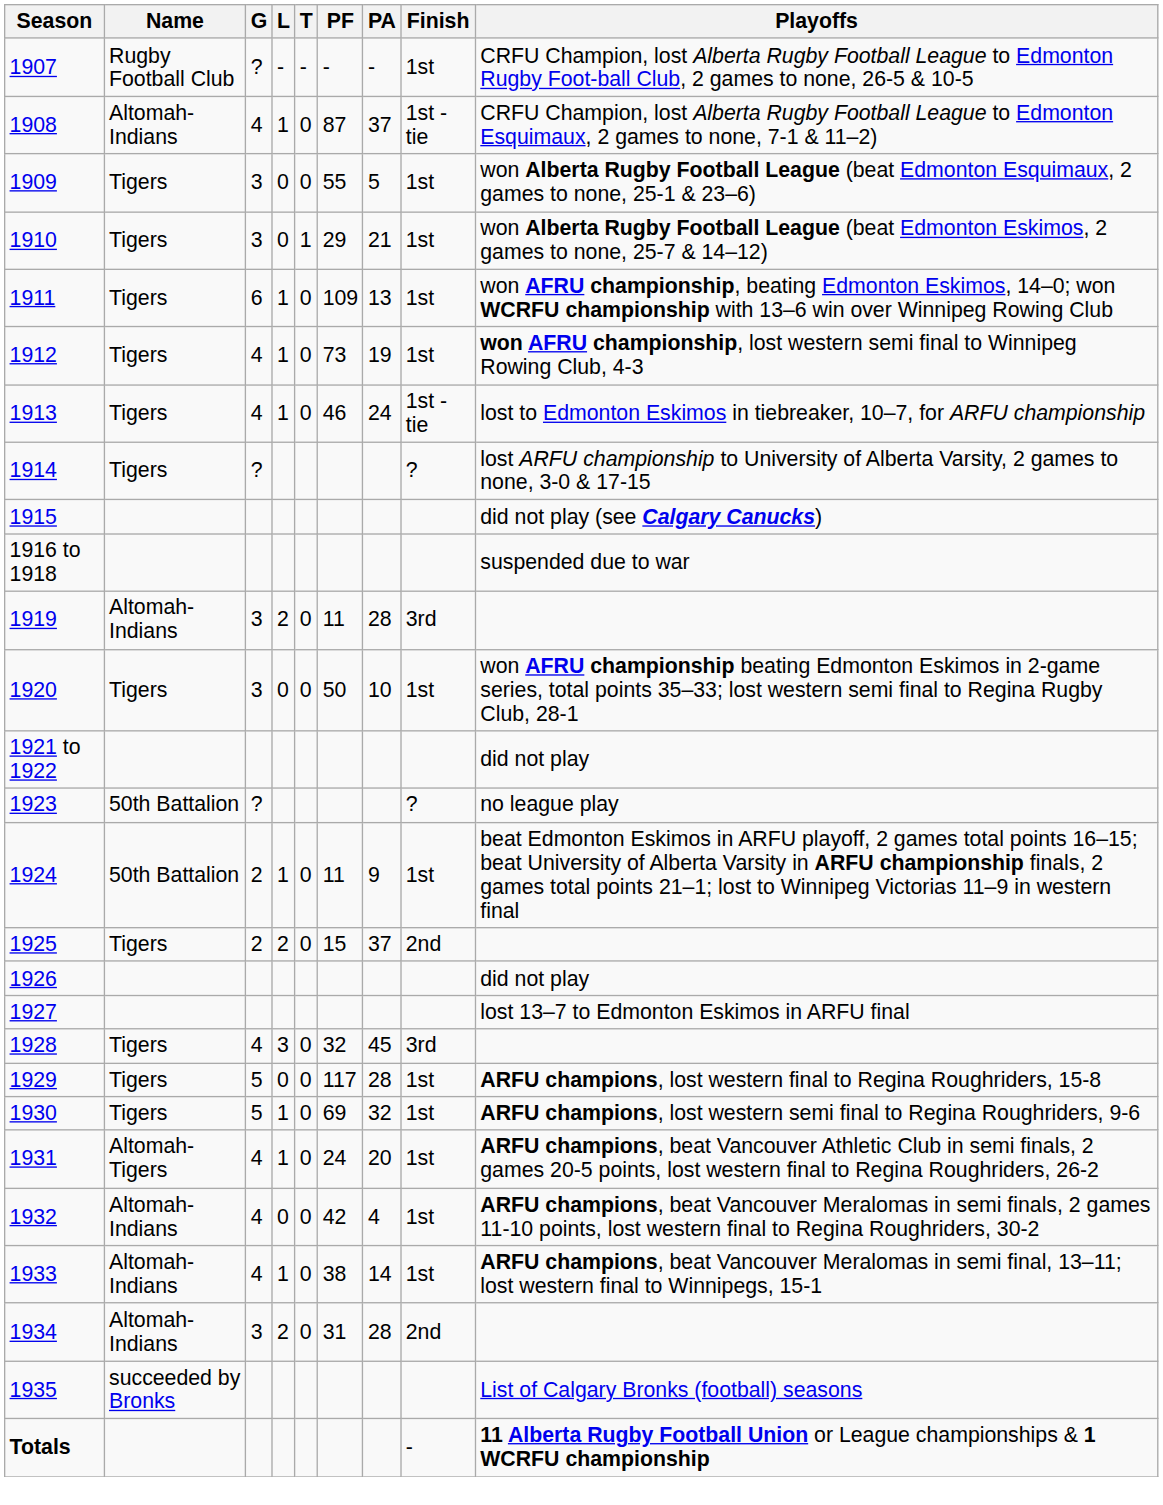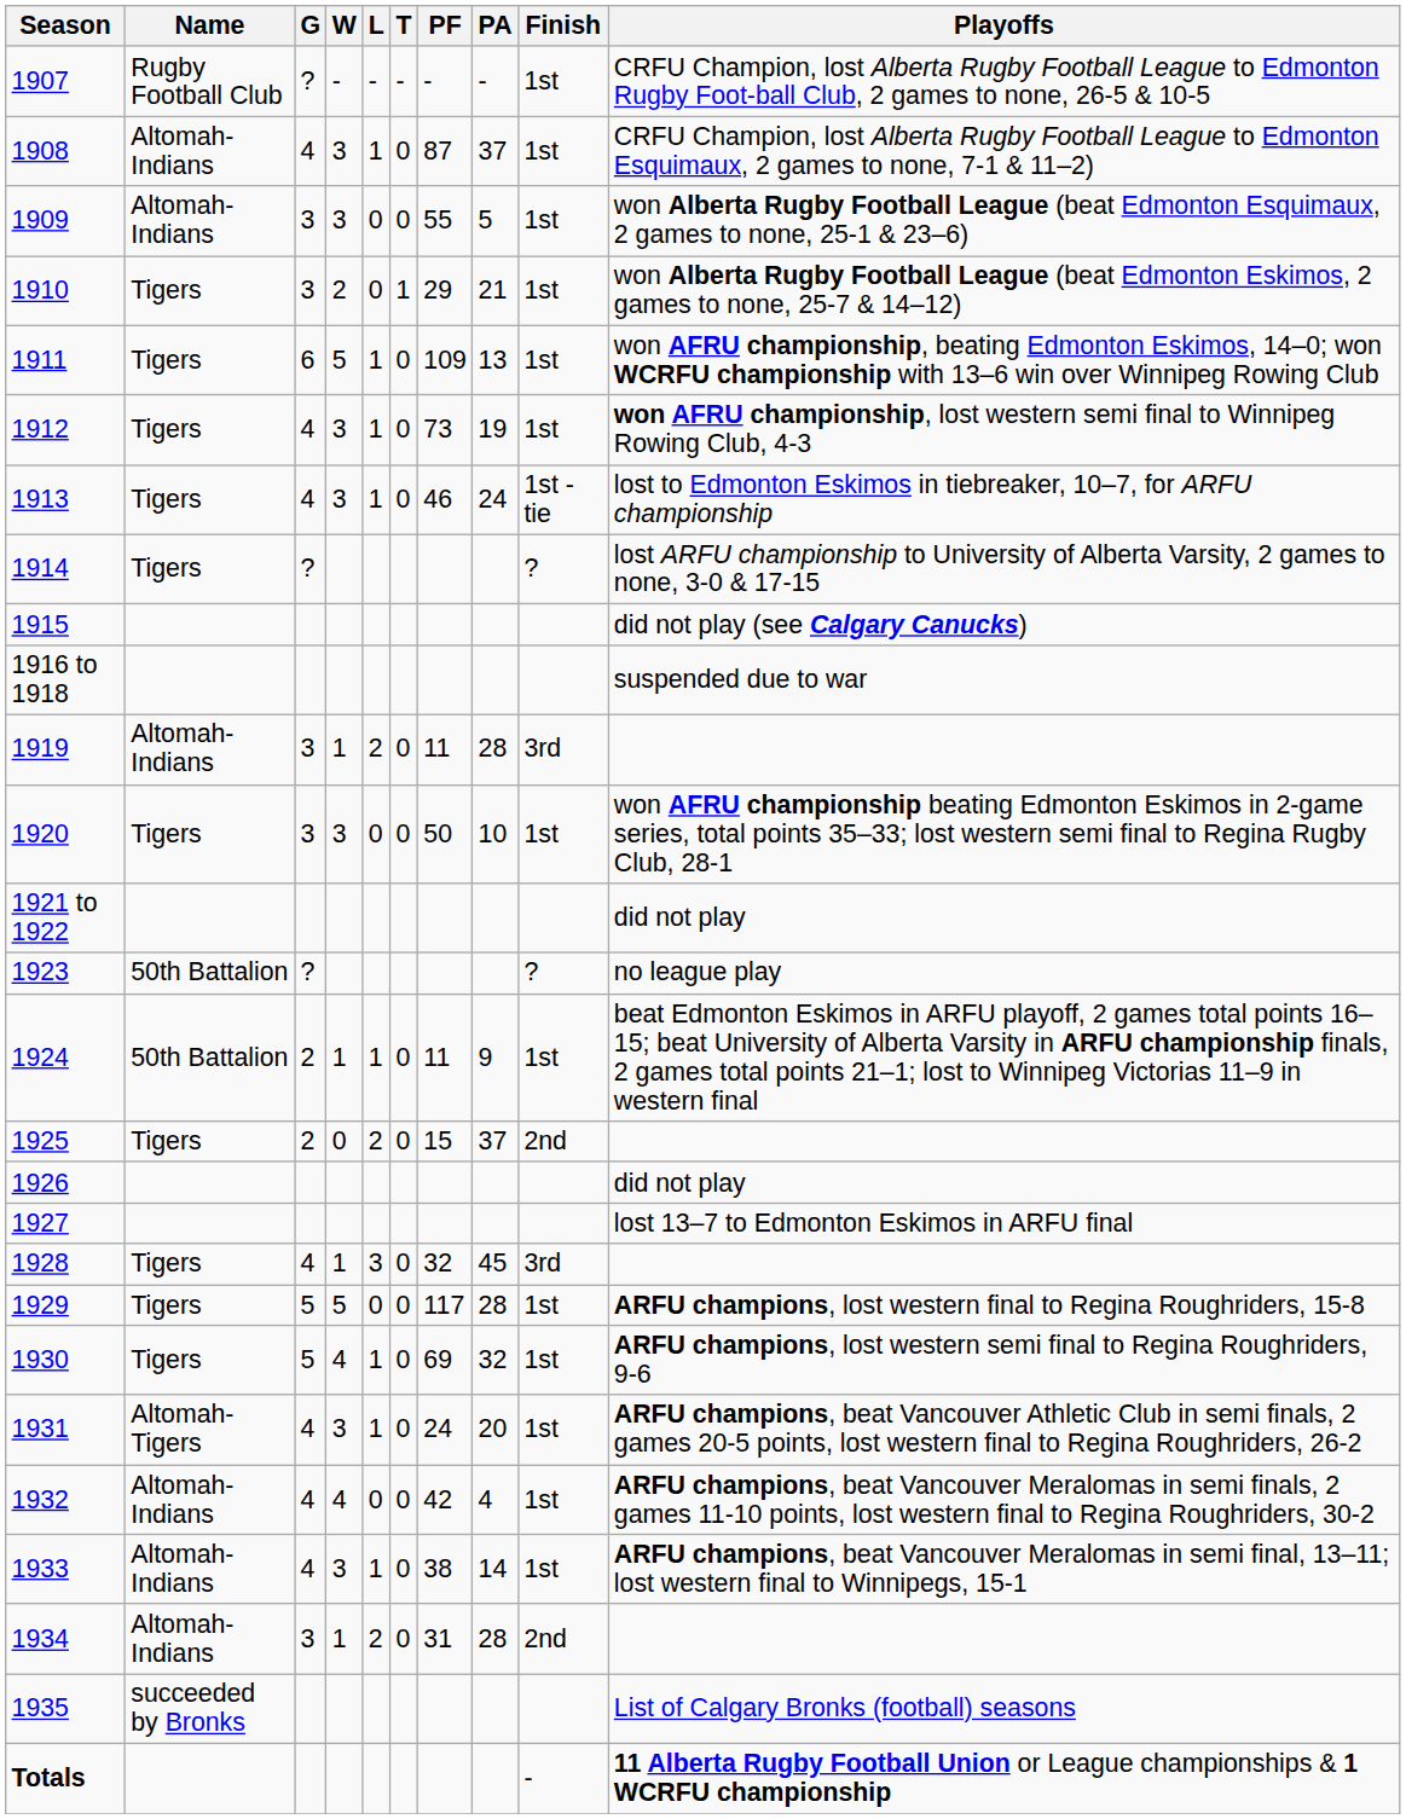+ column: W | - | 3 | 3 | 2 | 5 | 3 | 3 | 1 | 3 | 1 | 0 | 1 | 5 | 4 | 3 | 4 | 3 | 1
1908 | Finish: 1st - tie -> 1st
1909 | Name: Tigers -> Altomah-Indians
